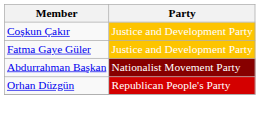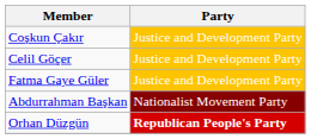+ row: Celil Göçer | Justice and Development Party
Orhan Düzgün | Party: normal -> bold
